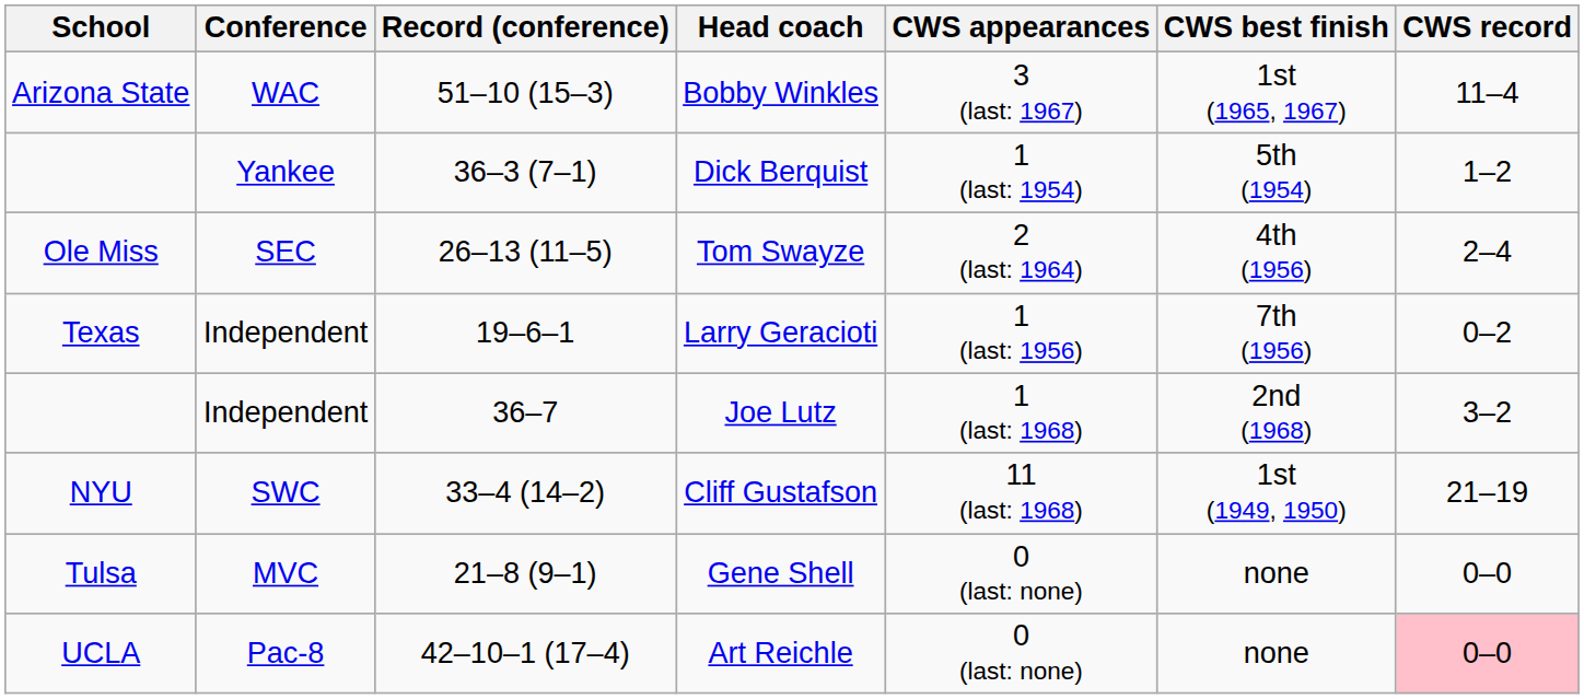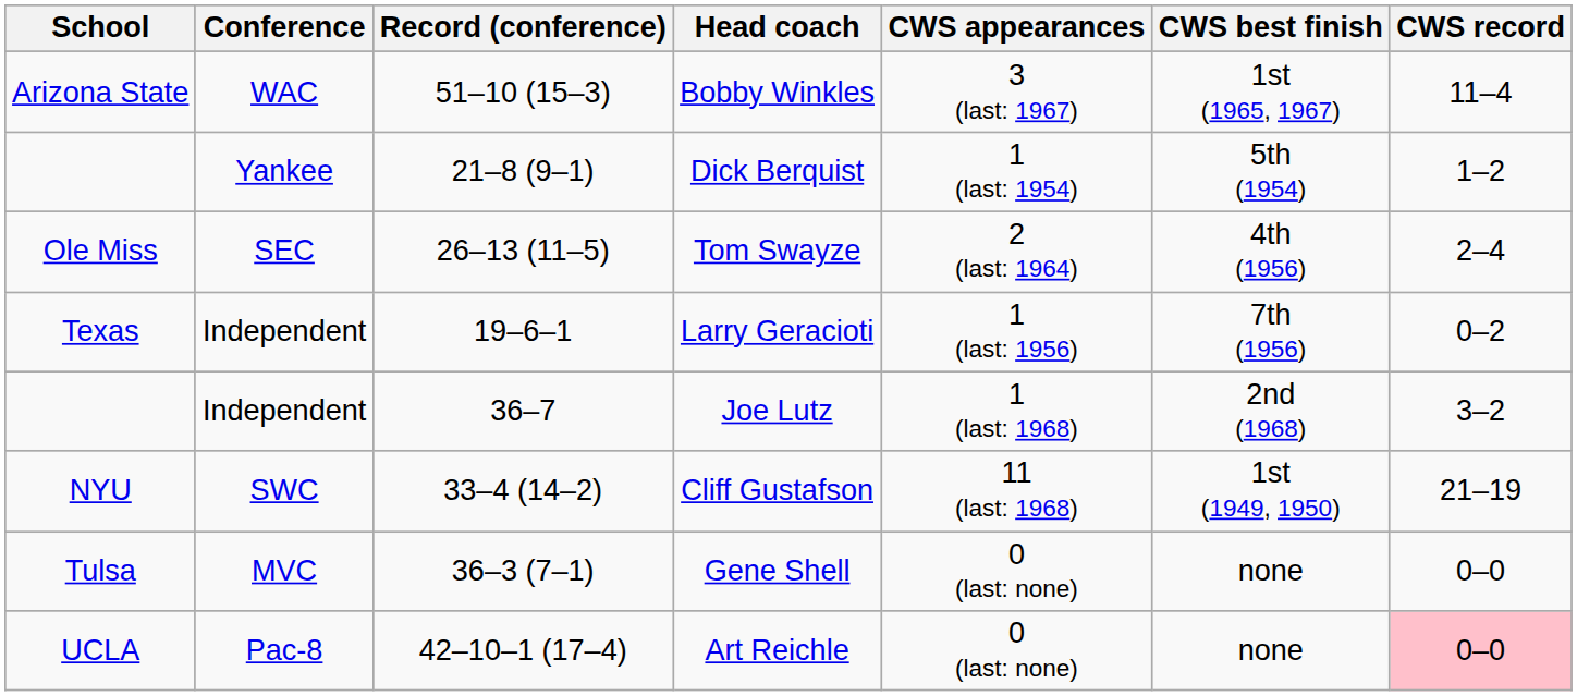Dick Berquist | Record (conference): 36–3 (7–1) -> 21–8 (9–1)
Gene Shell | Record (conference): 21–8 (9–1) -> 36–3 (7–1)
